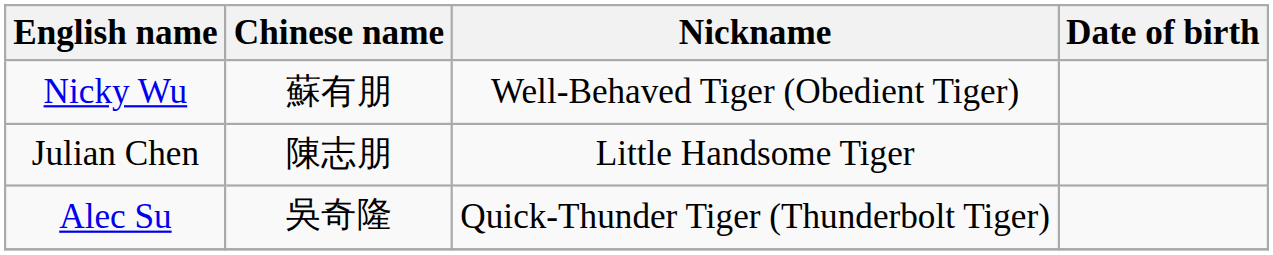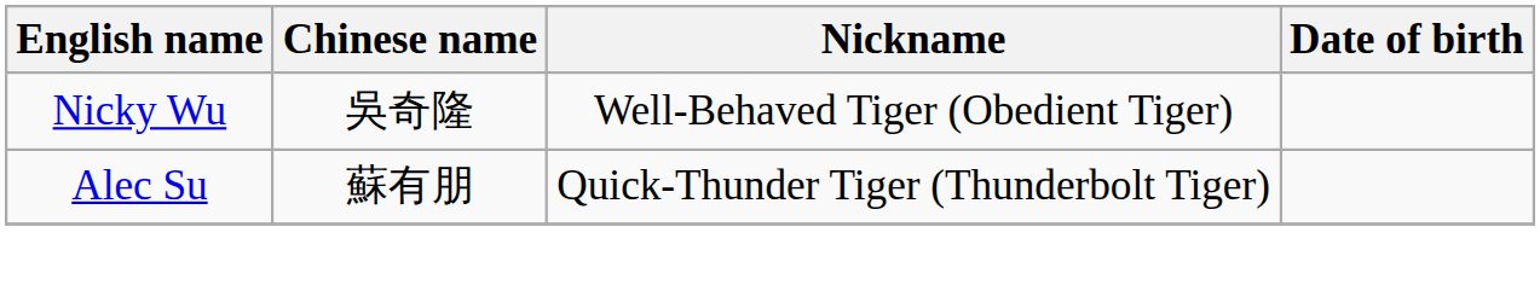Nicky Wu | Chinese name: 蘇有朋 -> 吳奇隆
- row: Julian Chen | 陳志朋 | Little Handsome Tiger
Alec Su | Chinese name: 吳奇隆 -> 蘇有朋
